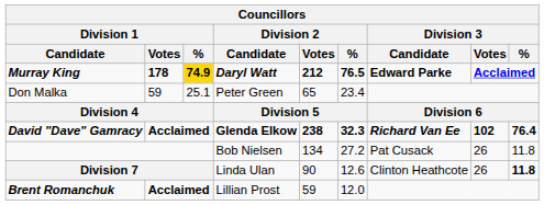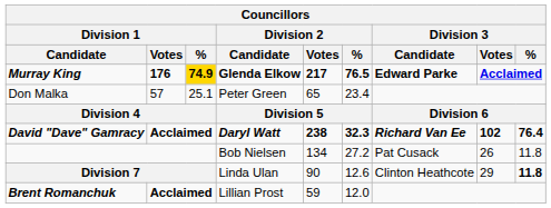Murray King | Division 1 / Votes: 178 -> 176
Murray King | Division 2 / Candidate: Daryl Watt -> Glenda Elkow
Murray King | Division 2 / Votes: 212 -> 217
Don Malka | Division 1 / Votes: 59 -> 57
David "Dave" Gamracy | Division 2 / Candidate: Glenda Elkow -> Daryl Watt
Division 7 | Division 3 / Votes: 26 -> 29
